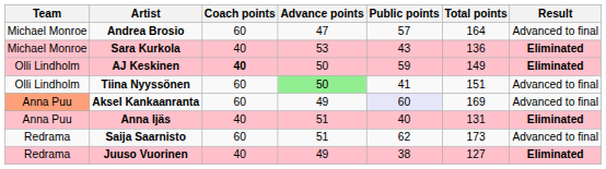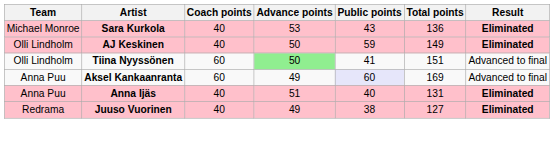- row: Michael Monroe | Andrea Brosio | 60 | 47 | 57 | 164 | Advanced to final
AJ Keskinen | Coach points: bold -> normal
Aksel Kankaanranta | Team: lightsalmon background -> no background
- row: Redrama | Saija Saarnisto | 60 | 51 | 62 | 173 | Advanced to final
